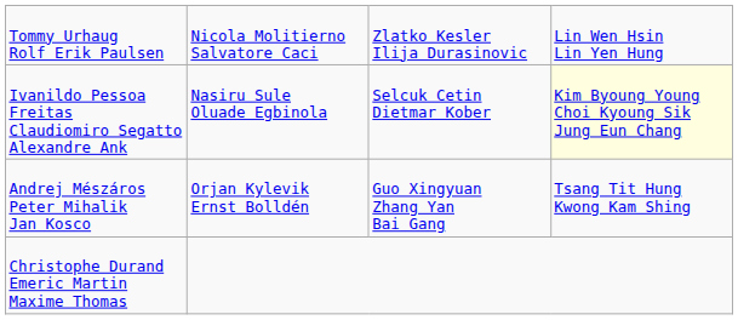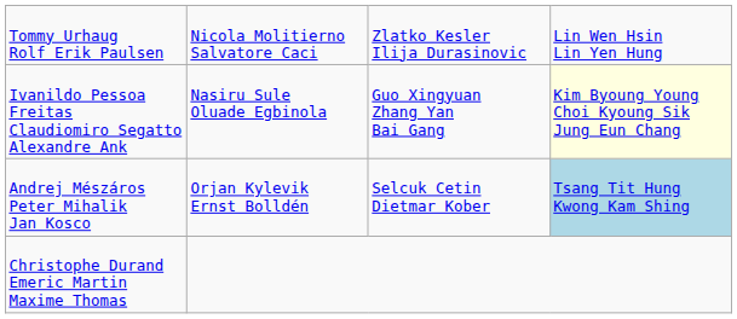Ivanildo Pessoa Freitas Claudiomiro Segatto Alexandre Ank | column 3: Selcuk Cetin Dietmar Kober -> Guo Xingyuan Zhang Yan Bai Gang
Andrej Mészáros Peter Mihalik Jan Kosco | column 3: Guo Xingyuan Zhang Yan Bai Gang -> Selcuk Cetin Dietmar Kober
Andrej Mészáros Peter Mihalik Jan Kosco | column 4: no background -> lightblue background
